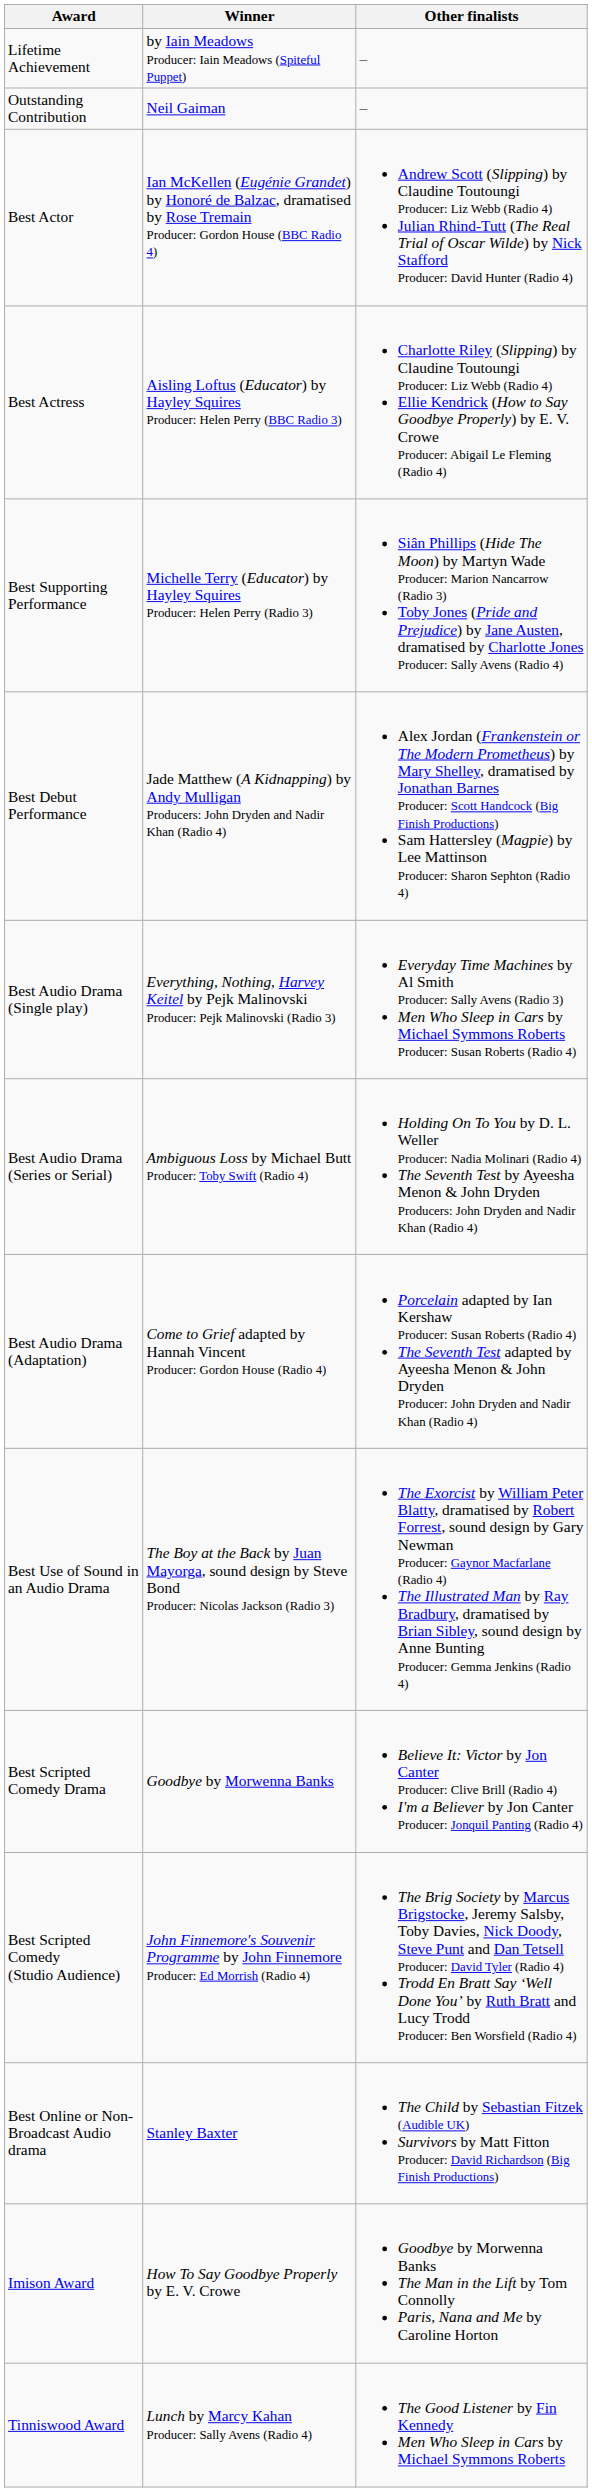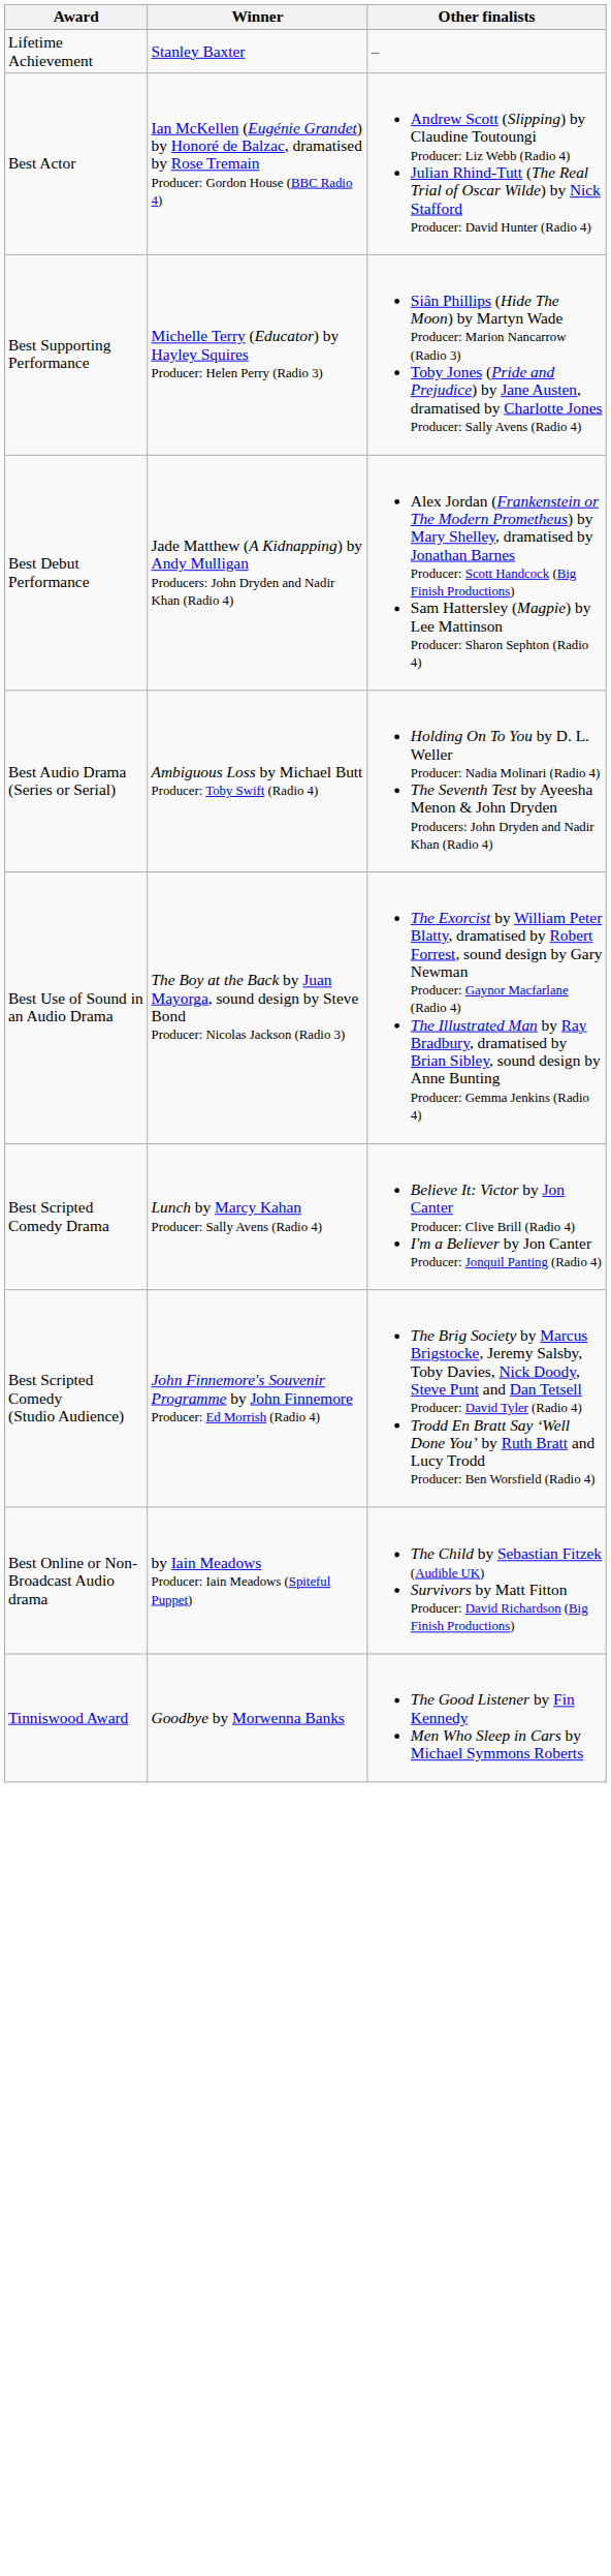Lifetime Achievement | Winner: by Iain Meadows Producer: Iain Meadows (Spiteful Puppet) -> Stanley Baxter
- row: Outstanding Contribution | Neil Gaiman | –
- row: Best Actress | Aisling Loftus (Educator) by Hayley Squires Producer: Helen Perry (BBC Radio 3) | Charlotte Riley (Slipping) by Claudine Toutoungi Producer: Liz Webb (Radio 4) Ellie Kendrick (How to Say Goodbye Properly) by E. V. Crowe Producer: Abigail Le Fleming (Radio 4)
- row: Best Audio Drama (Single play) | Everything, Nothing, Harvey Keitel by Pejk Malinovski Producer: Pejk Malinovski (Radio 3) | Everyday Time Machines by Al Smith Producer: Sally Avens (Radio 3) Men Who Sleep in Cars by Michael Symmons Roberts Producer: Susan Roberts (Radio 4)
- row: Best Audio Drama (Adaptation) | Come to Grief adapted by Hannah Vincent Producer: Gordon House (Radio 4) | Porcelain adapted by Ian Kershaw Producer: Susan Roberts (Radio 4) The Seventh Test adapted by Ayeesha Menon & John Dryden Producer: John Dryden and Nadir Khan (Radio 4)
Best Scripted Comedy Drama | Winner: Goodbye by Morwenna Banks -> Lunch by Marcy Kahan Producer: Sally Avens (Radio 4)
Best Online or Non-Broadcast Audio drama | Winner: Stanley Baxter -> by Iain Meadows Producer: Iain Meadows (Spiteful Puppet)
- row: Imison Award | How To Say Goodbye Properly by E. V. Crowe | Goodbye by Morwenna Banks The Man in the Lift by Tom Connolly Paris, Nana and Me by Caroline Horton
Tinniswood Award | Winner: Lunch by Marcy Kahan Producer: Sally Avens (Radio 4) -> Goodbye by Morwenna Banks
